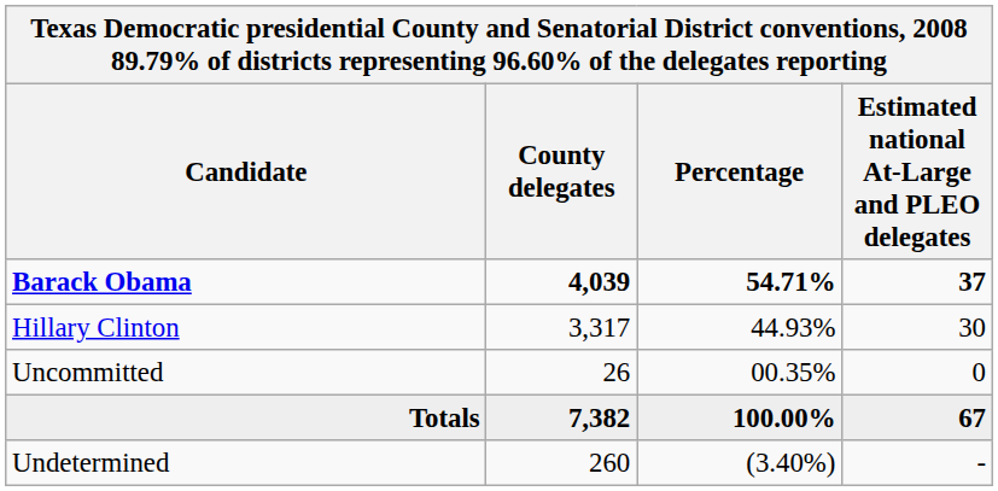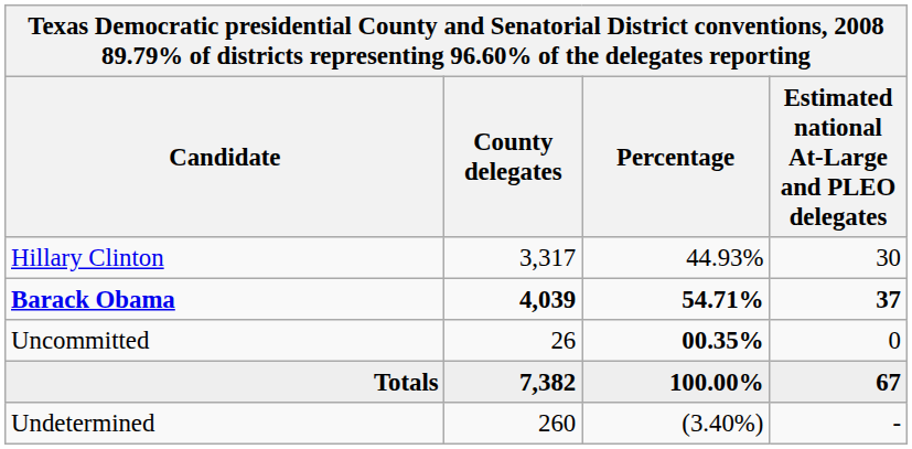rows swapped: Barack Obama <-> Hillary Clinton
Uncommitted | Percentage: normal -> bold
